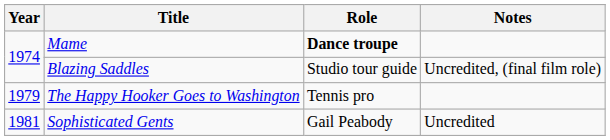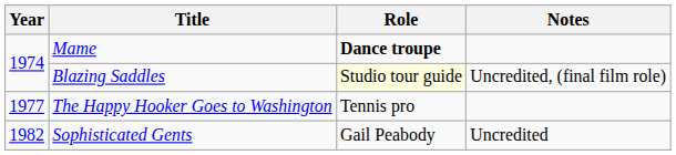Blazing Saddles | Role: no background -> lightyellow background
The Happy Hooker Goes to Washington | Year: 1979 -> 1977
Sophisticated Gents | Year: 1981 -> 1982
